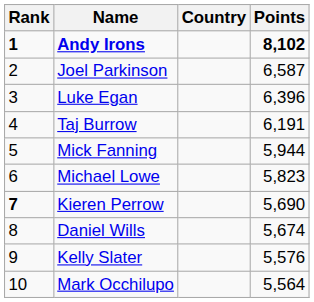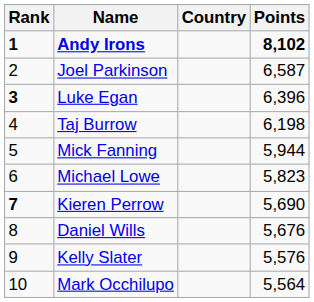Luke Egan | Rank: normal -> bold
Taj Burrow | Points: 6,191 -> 6,198
Daniel Wills | Points: 5,674 -> 5,676
